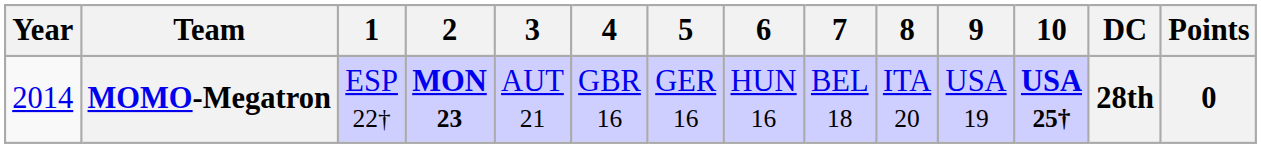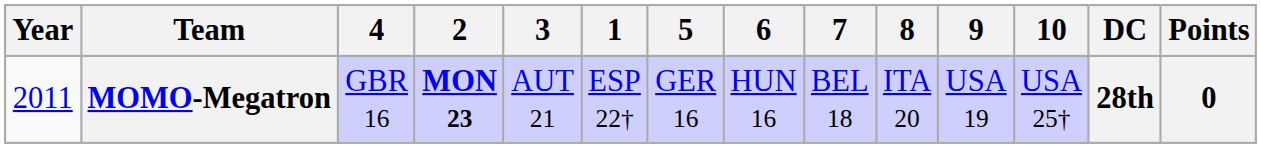columns swapped: 1 <-> 4
MOMO-Megatron | Year: 2014 -> 2011
MOMO-Megatron | 10: bold -> normal
